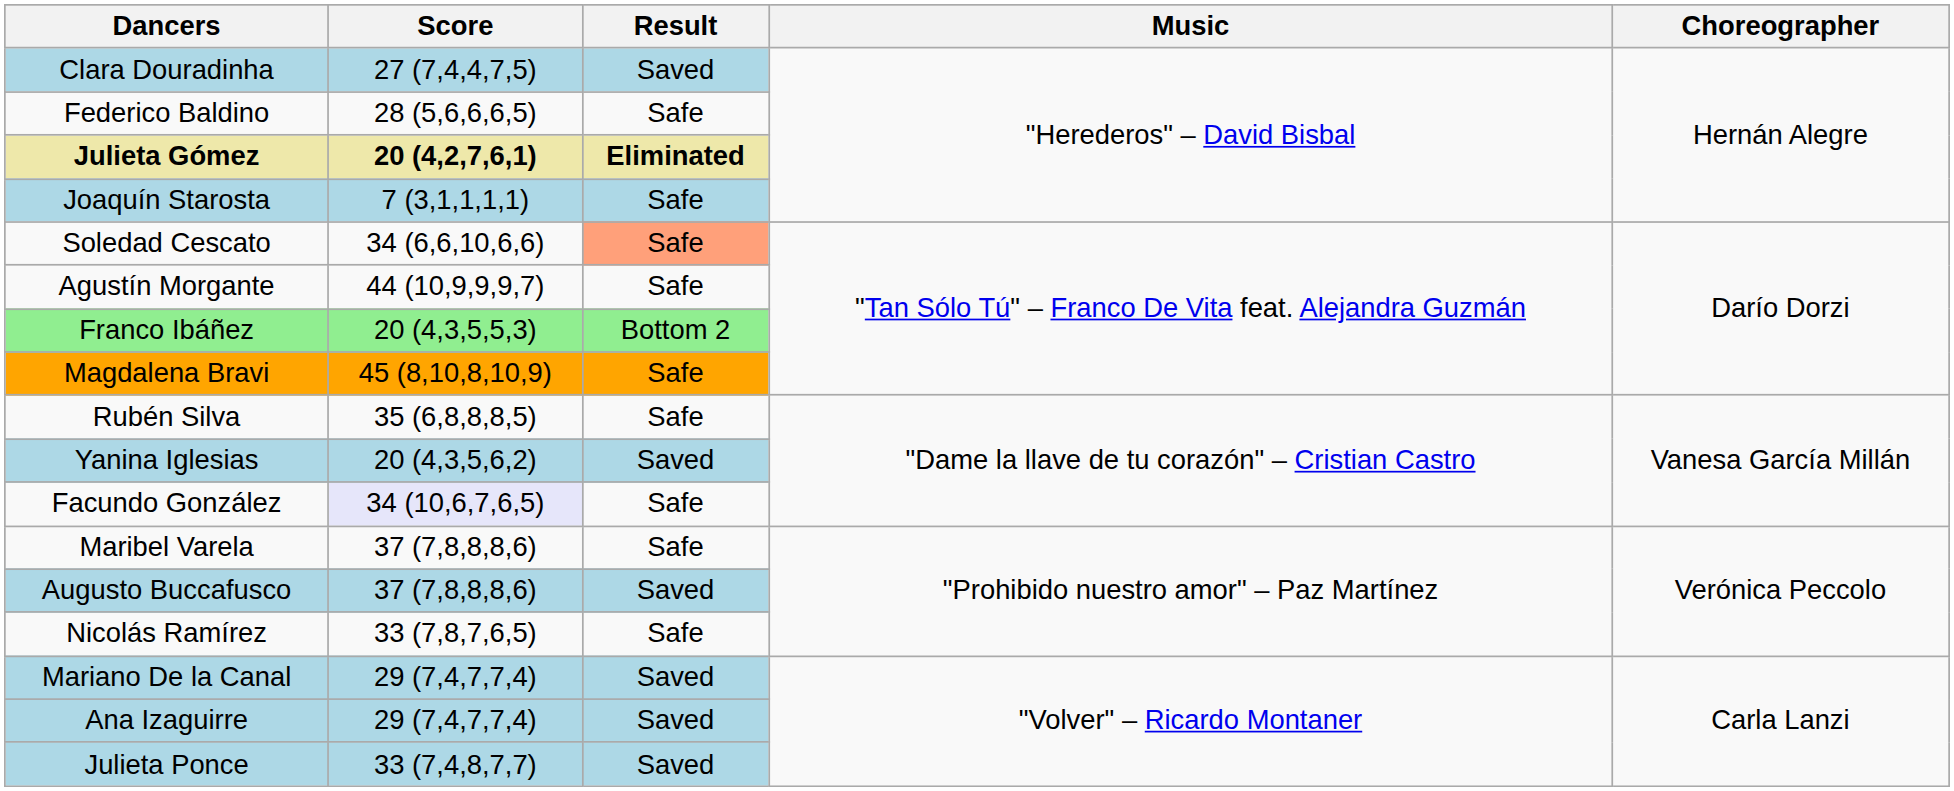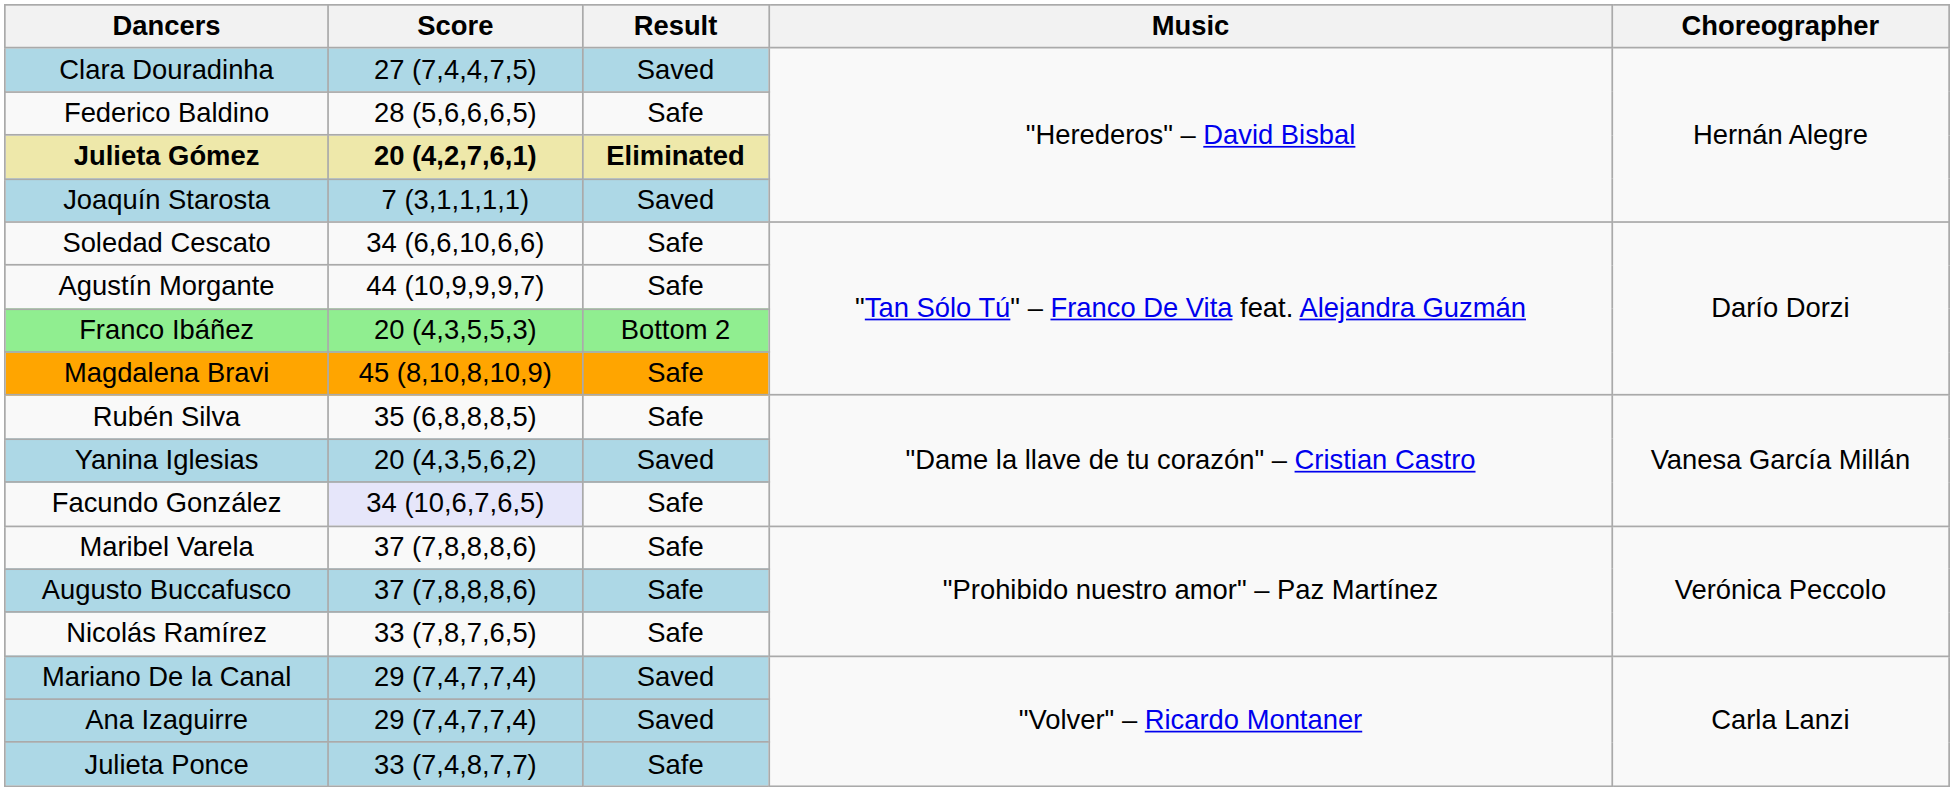Joaquín Starosta | Result: Safe -> Saved
Soledad Cescato | Result: lightsalmon background -> no background
Augusto Buccafusco | Result: Saved -> Safe
Julieta Ponce | Result: Saved -> Safe
